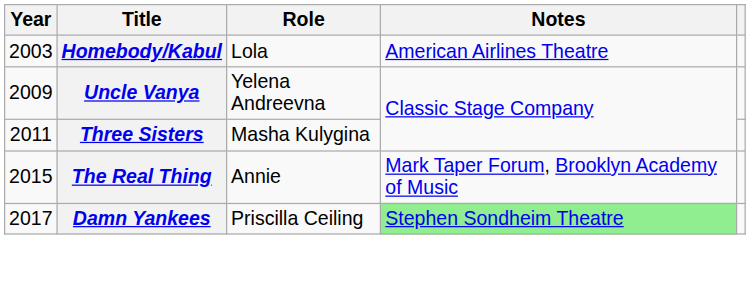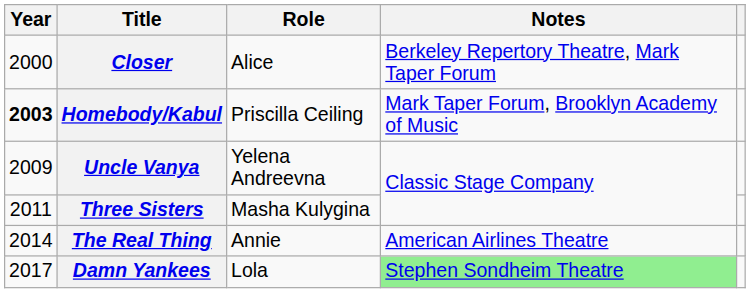+ row: 2000 | Closer | Alice | Berkeley Repertory Theatre, Mark Taper Forum
Homebody/Kabul | Year: normal -> bold
Homebody/Kabul | Role: Lola -> Priscilla Ceiling
Homebody/Kabul | Notes: American Airlines Theatre -> Mark Taper Forum, Brooklyn Academy of Music
The Real Thing | Year: 2015 -> 2014
The Real Thing | Notes: Mark Taper Forum, Brooklyn Academy of Music -> American Airlines Theatre
Damn Yankees | Role: Priscilla Ceiling -> Lola
